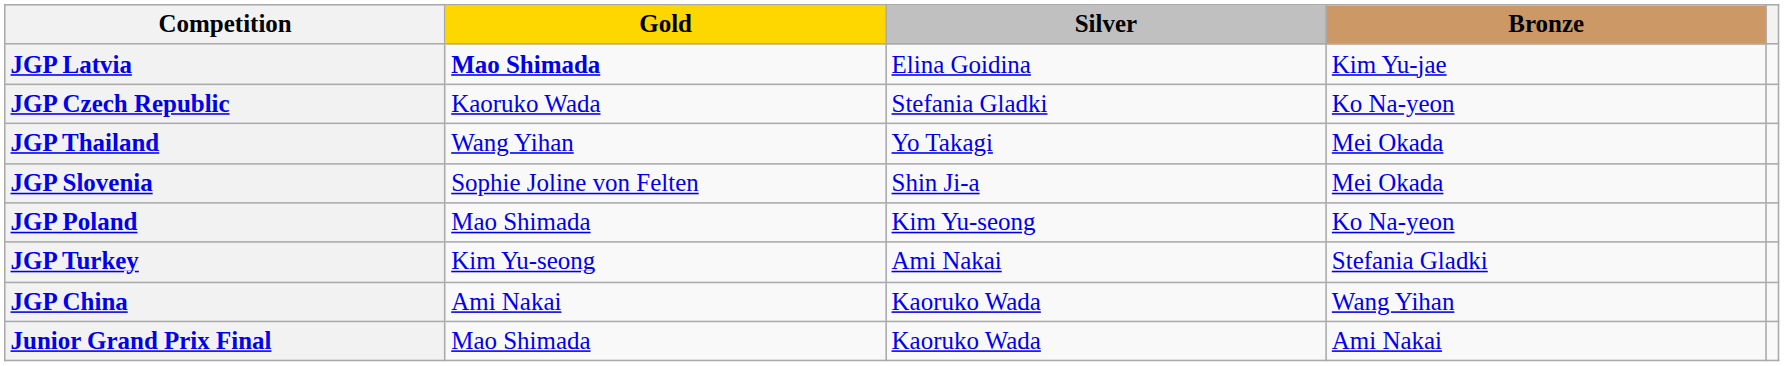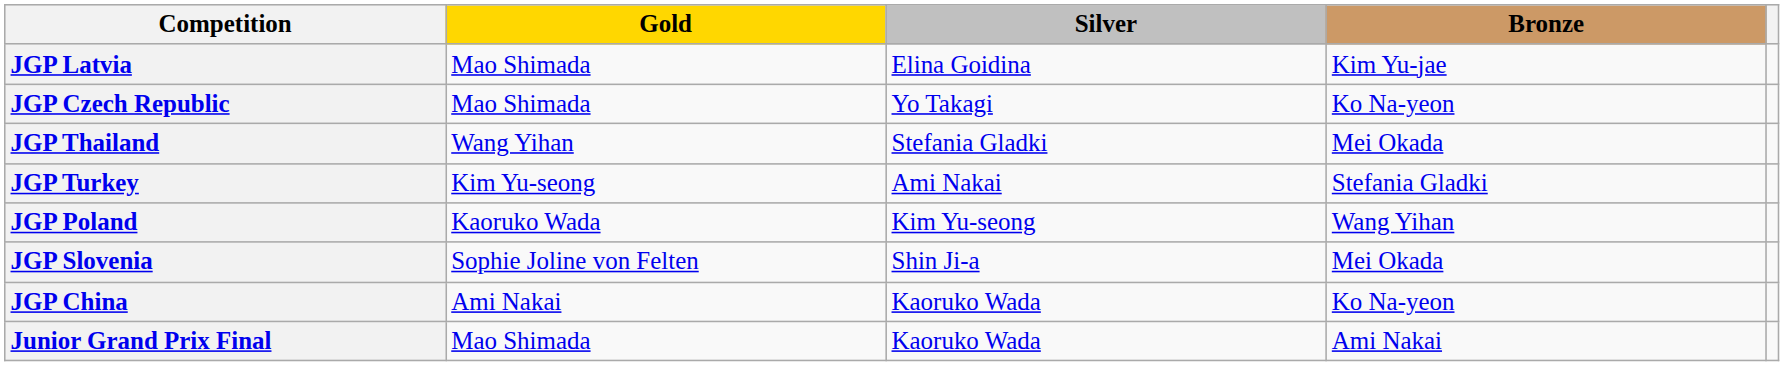JGP Latvia | Gold: bold -> normal
JGP Czech Republic | Gold: Kaoruko Wada -> Mao Shimada
JGP Czech Republic | Silver: Stefania Gladki -> Yo Takagi
JGP Thailand | Silver: Yo Takagi -> Stefania Gladki
rows swapped: JGP Turkey <-> JGP Slovenia
JGP Poland | Gold: Mao Shimada -> Kaoruko Wada
JGP Poland | Bronze: Ko Na-yeon -> Wang Yihan
JGP China | Bronze: Wang Yihan -> Ko Na-yeon
